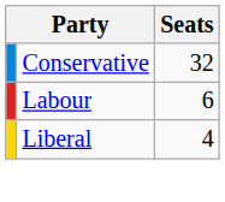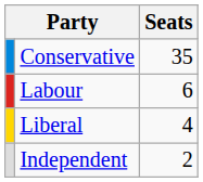Conservative | Seats: 32 -> 35
+ row: Independent | 2
